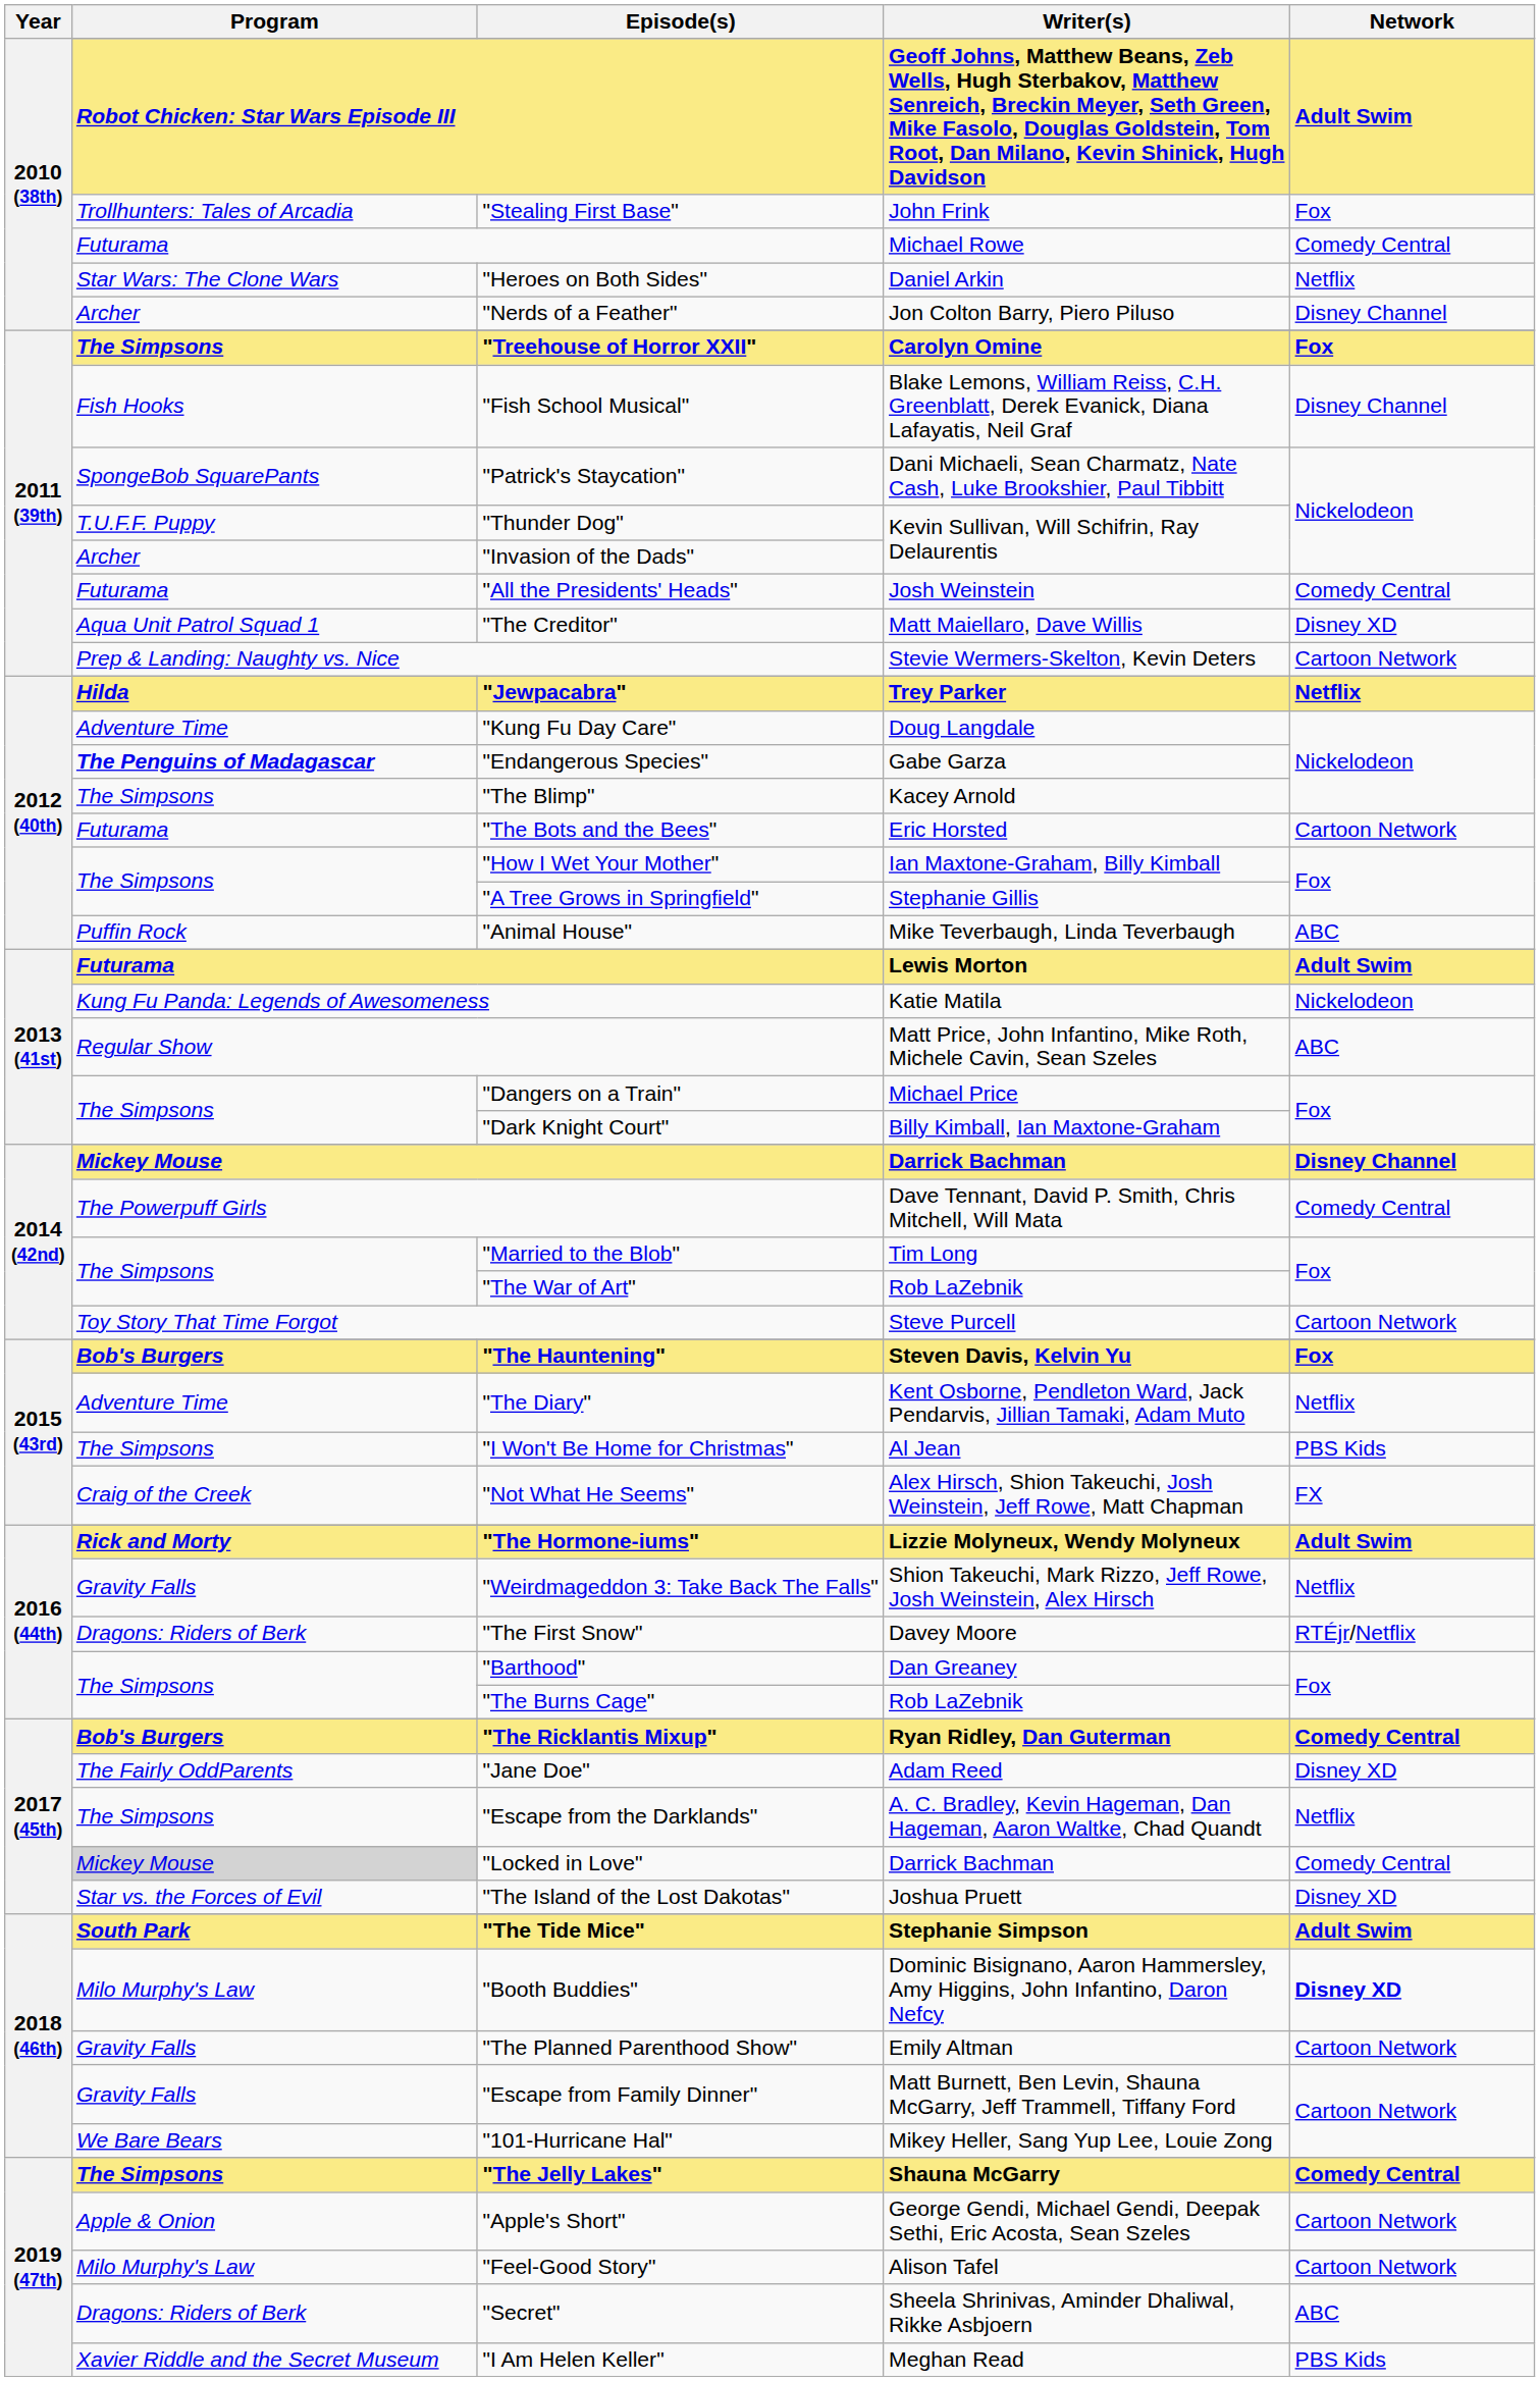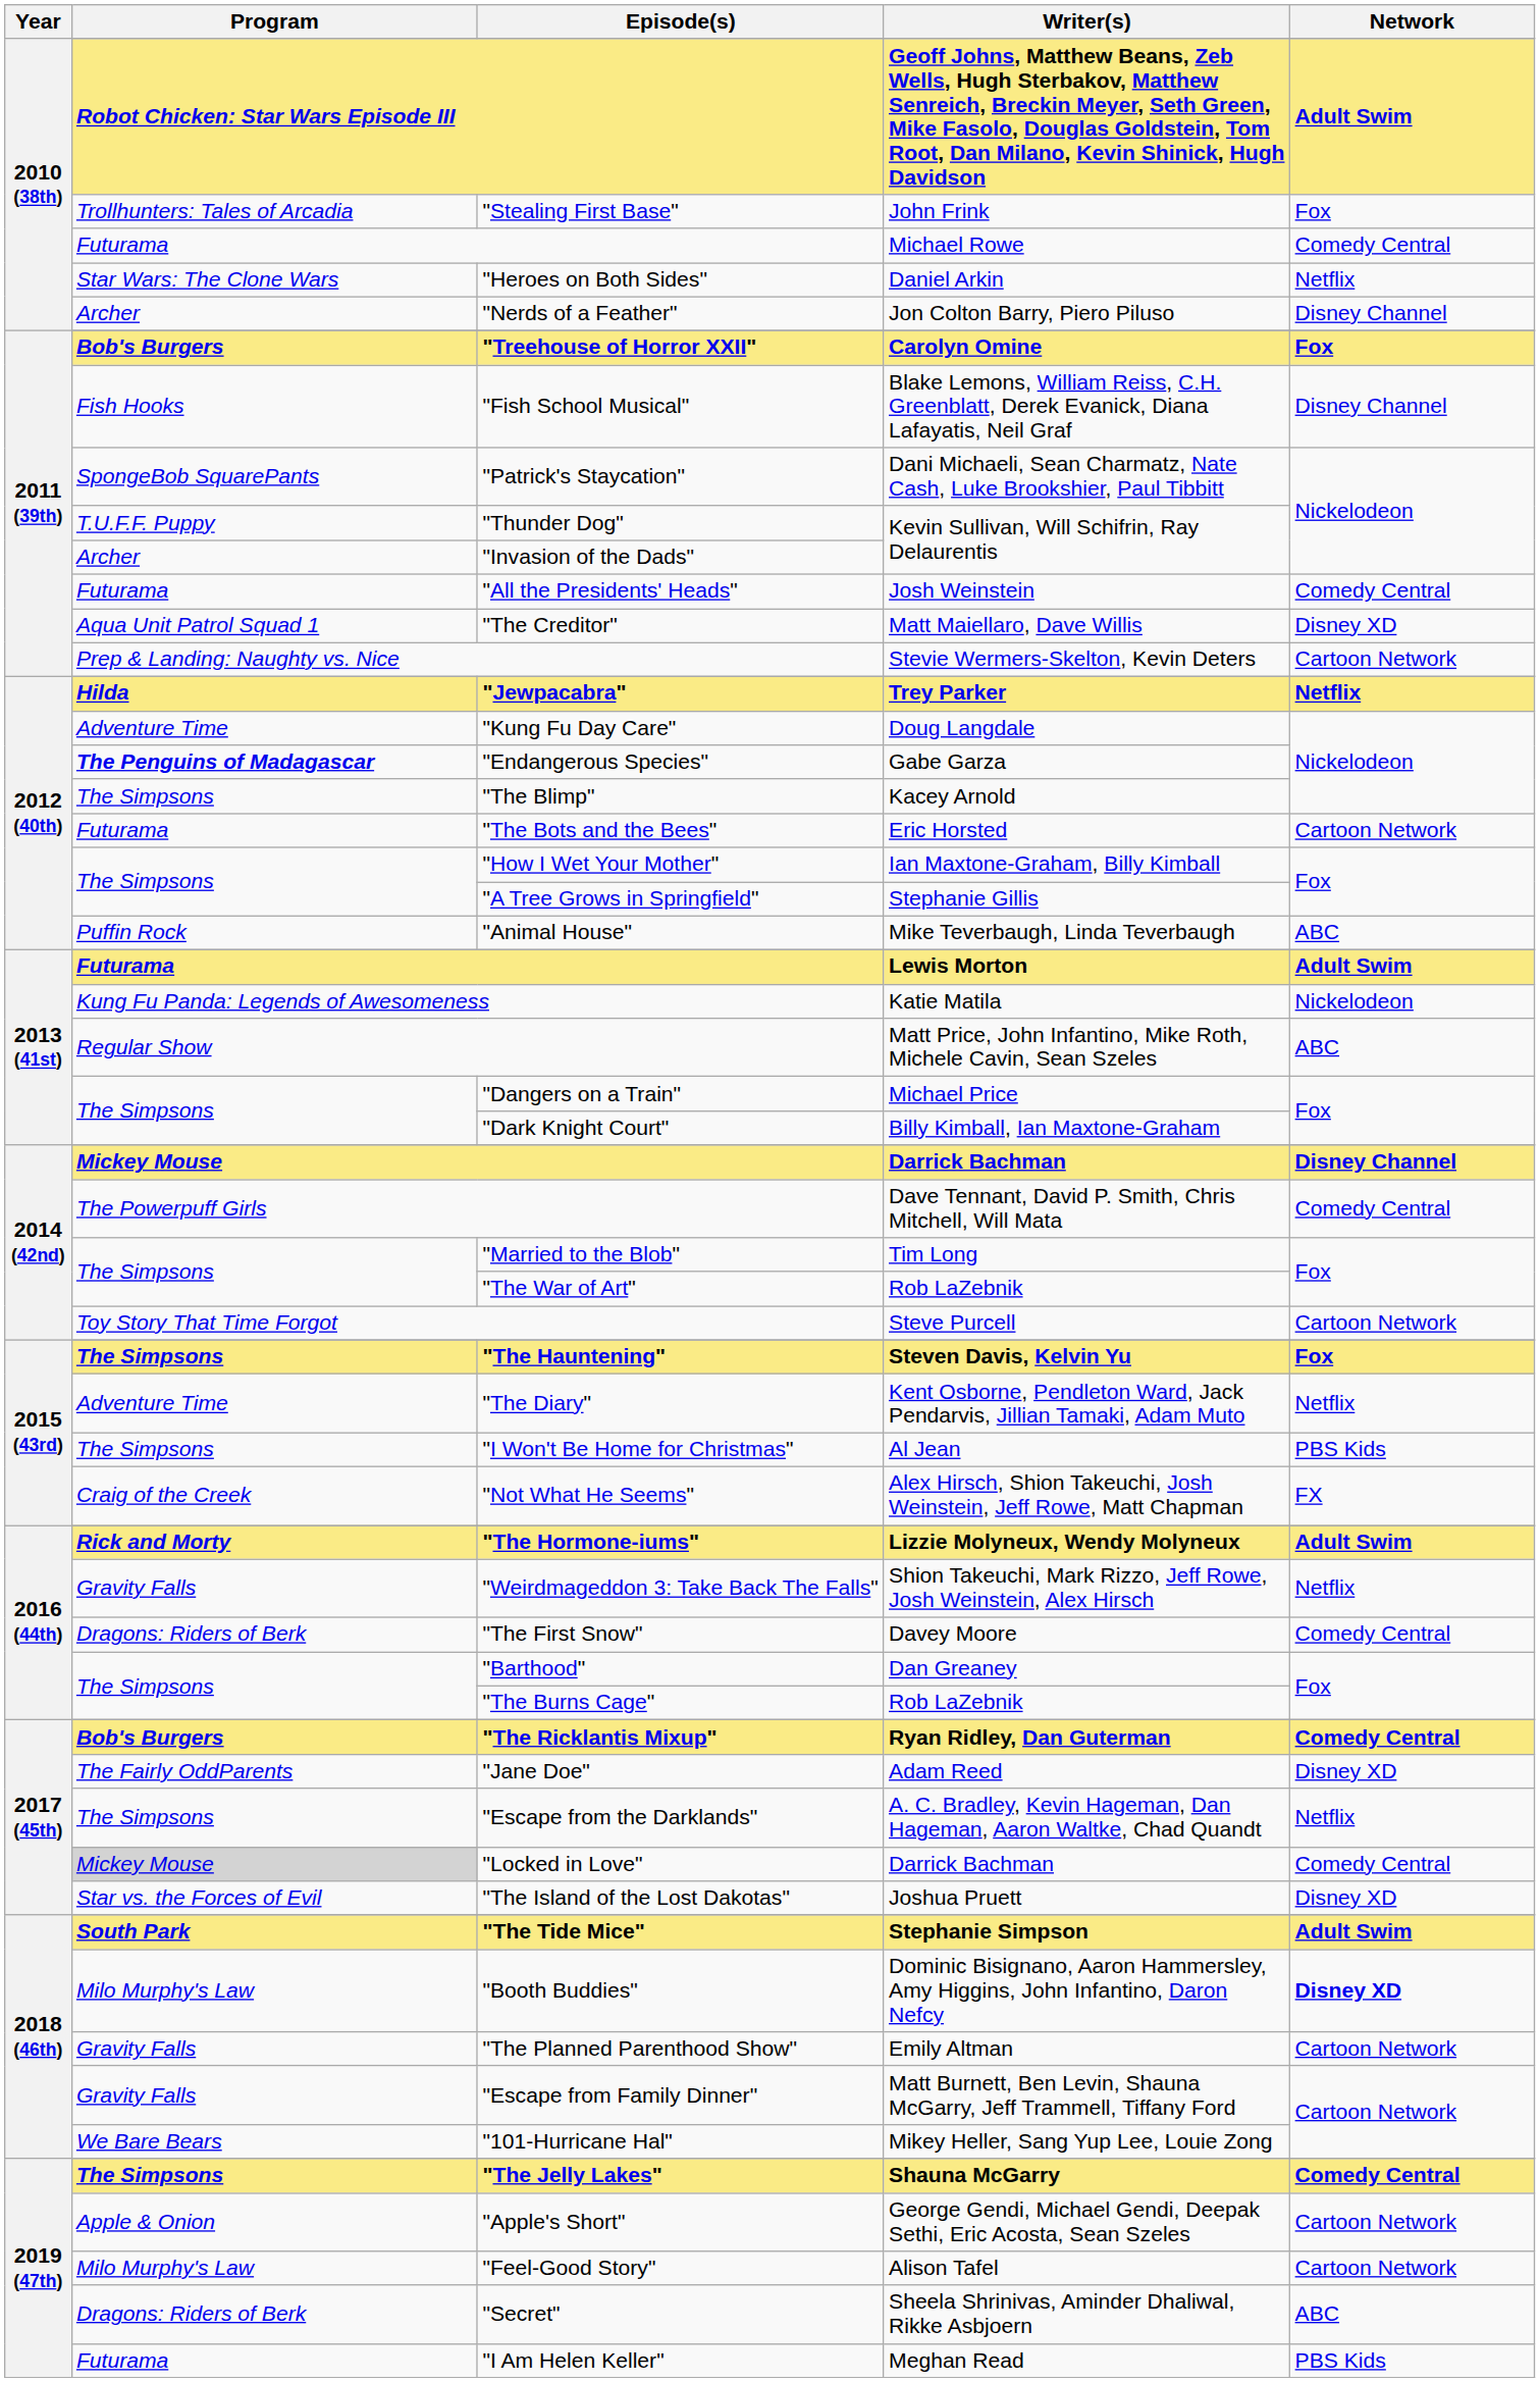"Treehouse of Horror XXII" | Program: The Simpsons -> Bob's Burgers
"The Hauntening" | Program: Bob's Burgers -> The Simpsons
"The First Snow" | Network: RTÉjr/Netflix -> Comedy Central
"I Am Helen Keller" | Program: Xavier Riddle and the Secret Museum -> Futurama
